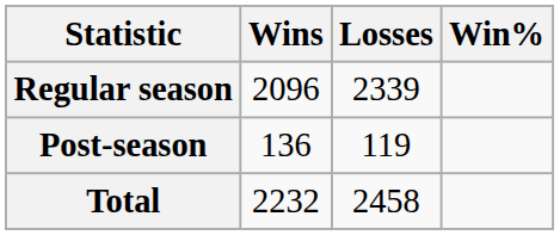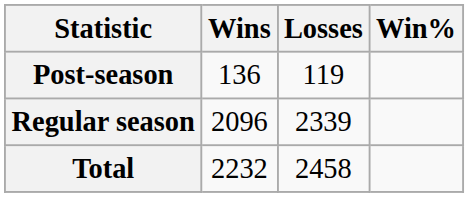rows swapped: Regular season <-> Post-season
